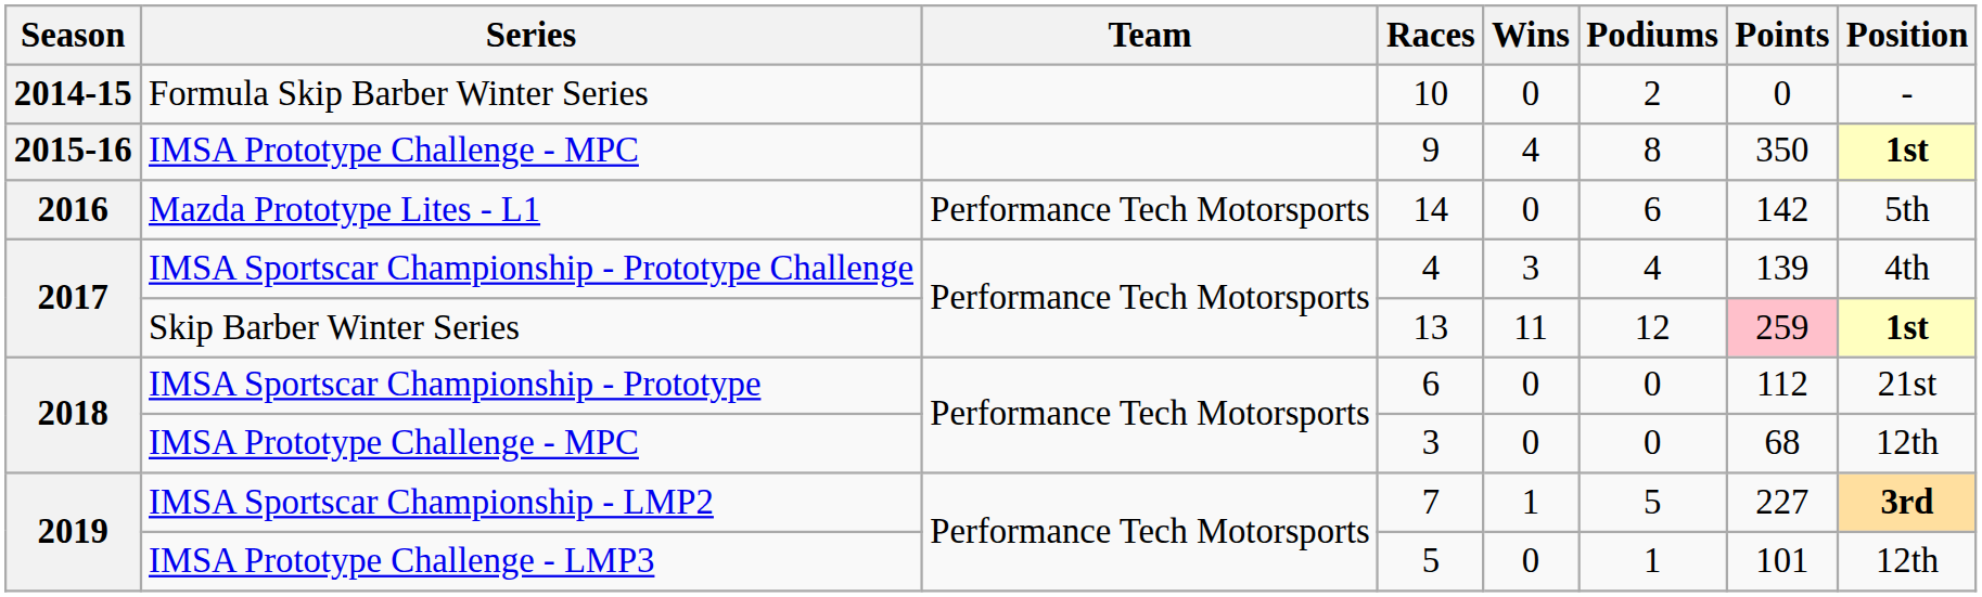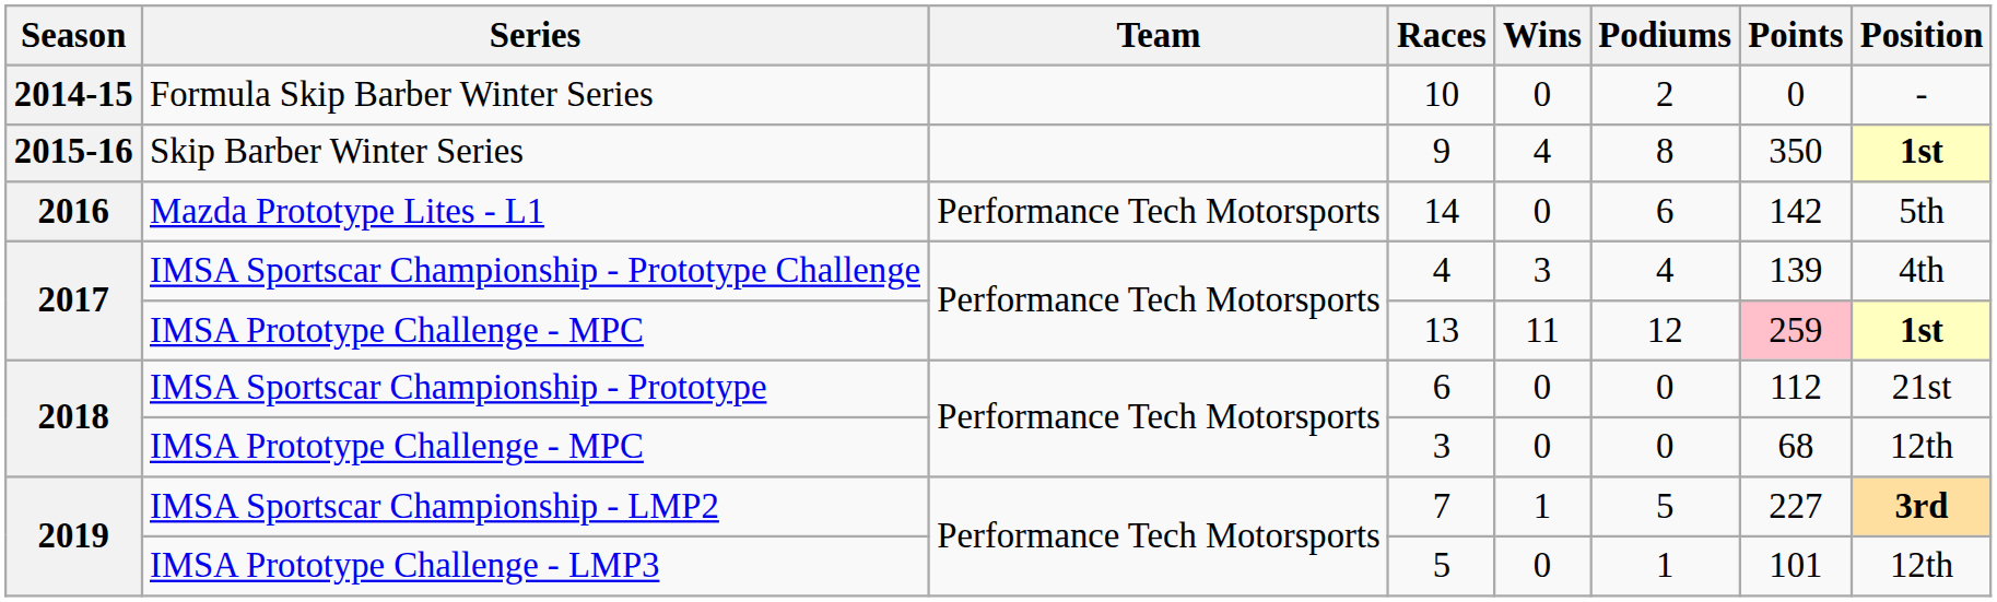9 | Series: IMSA Prototype Challenge - MPC -> Skip Barber Winter Series
13 | Series: Skip Barber Winter Series -> IMSA Prototype Challenge - MPC
